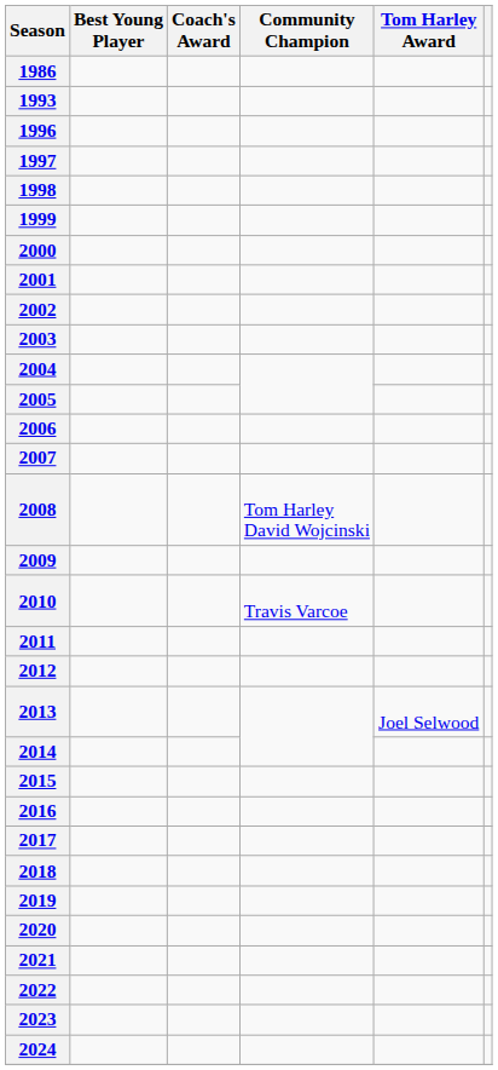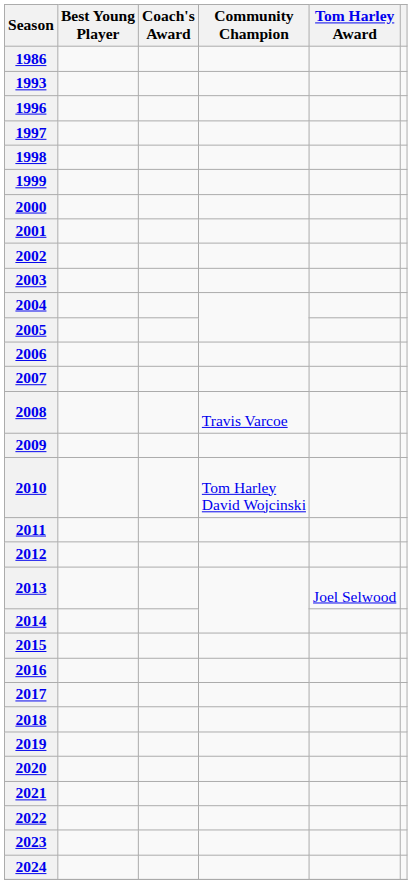2008 | Community Champion: Tom Harley David Wojcinski -> Travis Varcoe
2010 | Community Champion: Travis Varcoe -> Tom Harley David Wojcinski
